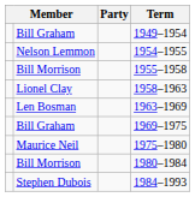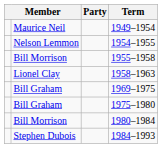1949–1954 | column 2: Bill Graham -> Maurice Neil
- row: Len Bosman | 1963–1969
1975–1980 | column 2: Maurice Neil -> Bill Graham
